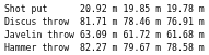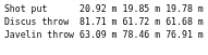Discus throw | column 5: 78.46 m -> 61.72 m
Discus throw | column 7: 76.91 m -> 61.68 m
Javelin throw | column 5: 61.72 m -> 78.46 m
Javelin throw | column 7: 61.68 m -> 76.91 m
- row: Hammer throw | 82.27 m | 79.67 m | 78.58 m
